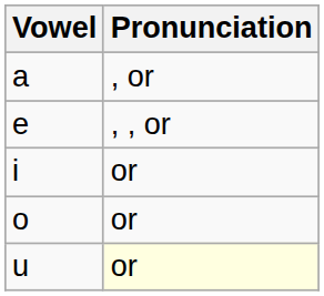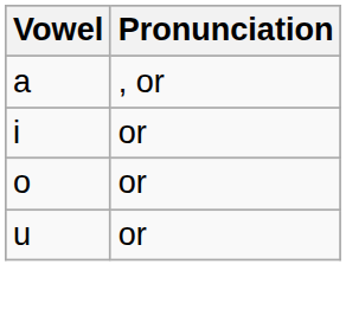- row: e | , , or
u | Pronunciation: lightyellow background -> no background
